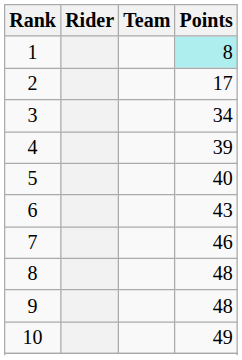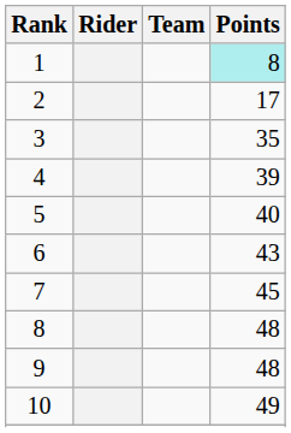3 | Points: 34 -> 35
7 | Points: 46 -> 45
